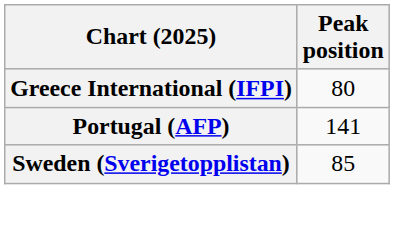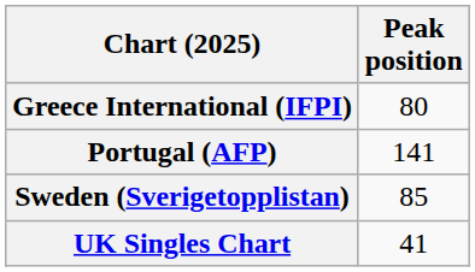+ row: UK Singles Chart | 41
